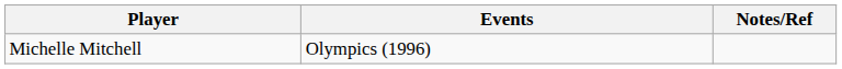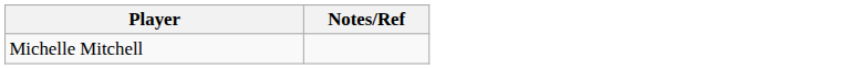- column: Events | Olympics (1996)
